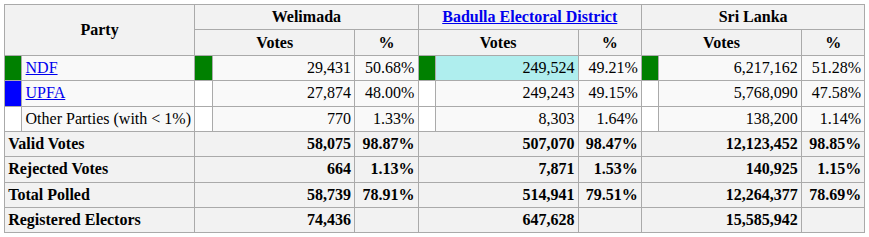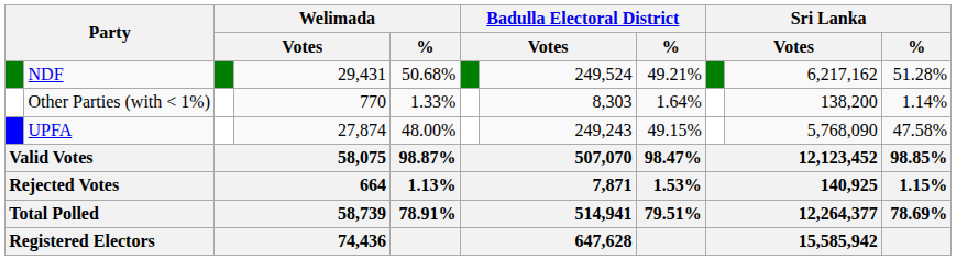NDF | column 7: paleturquoise background -> no background
rows swapped: UPFA <-> Other Parties (with < 1%)
